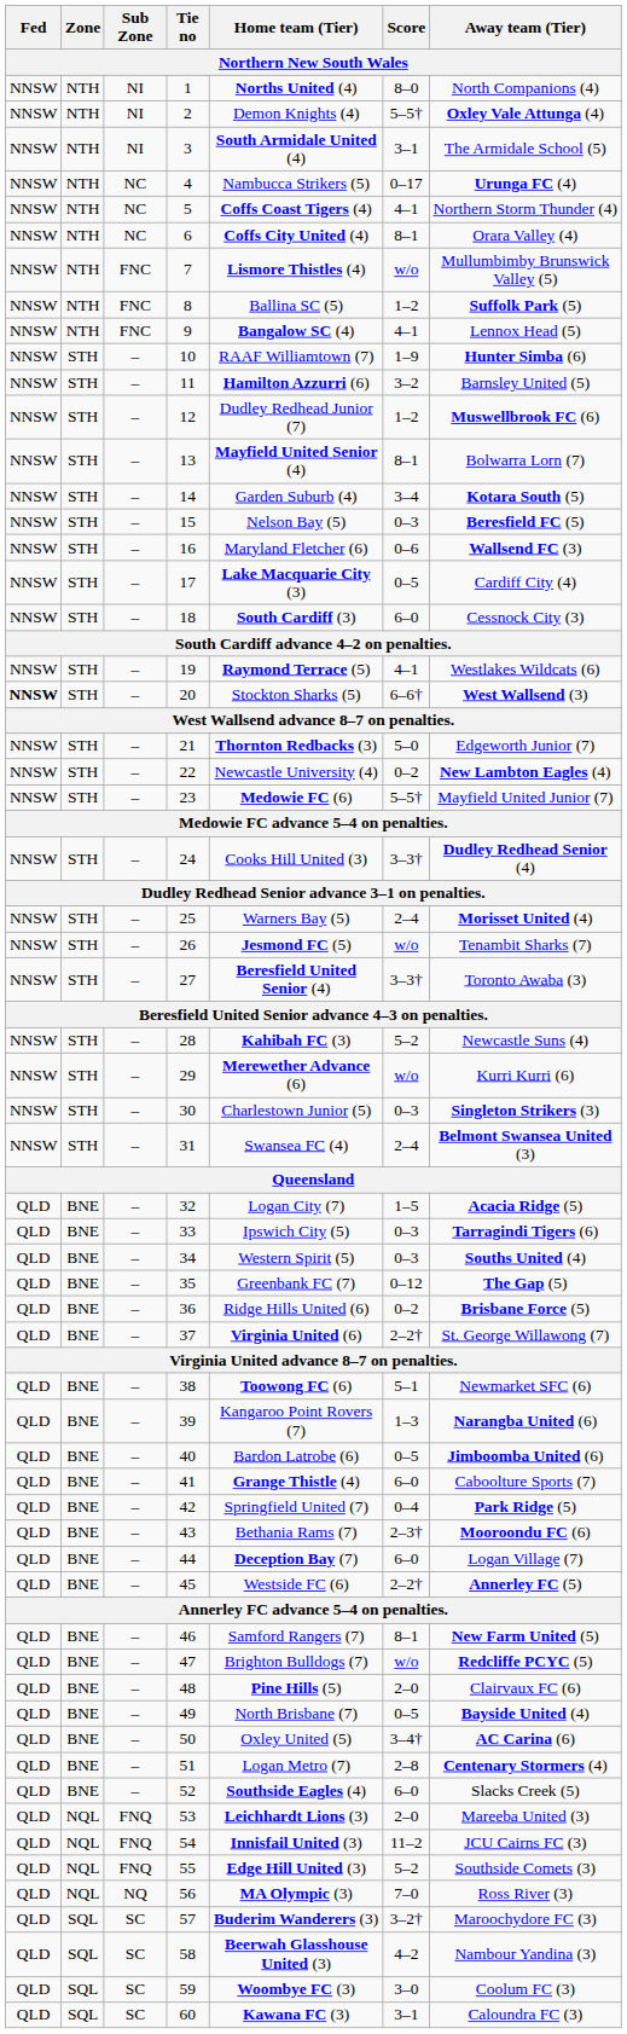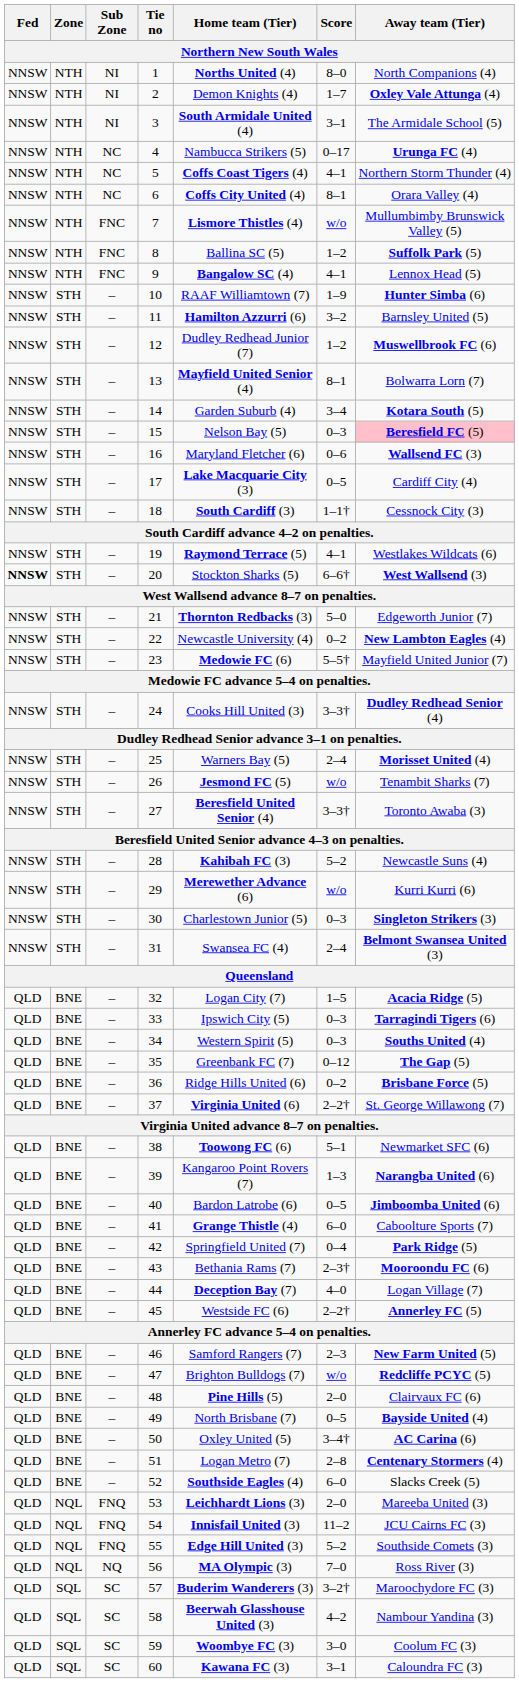2 | Score: 5–5† -> 1–7
15 | Away team (Tier): no background -> pink background
18 | Score: 6–0 -> 1–1†
44 | Score: 6–0 -> 4–0
46 | Score: 8–1 -> 2–3
